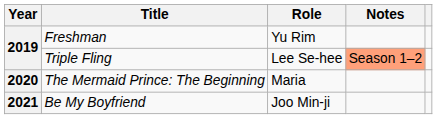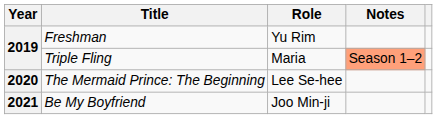Triple Fling | Role: Lee Se-hee -> Maria
The Mermaid Prince: The Beginning | Role: Maria -> Lee Se-hee
